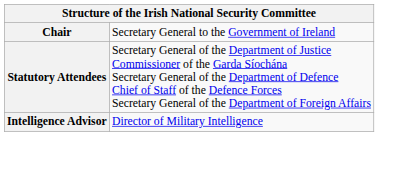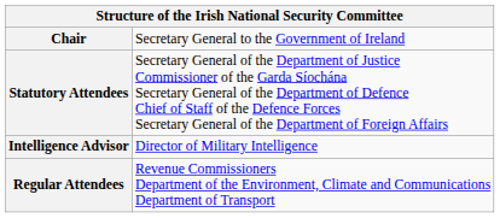+ row: Regular Attendees | Revenue Commissioners Department of the Environment, Climate and Communications Department of Transport
